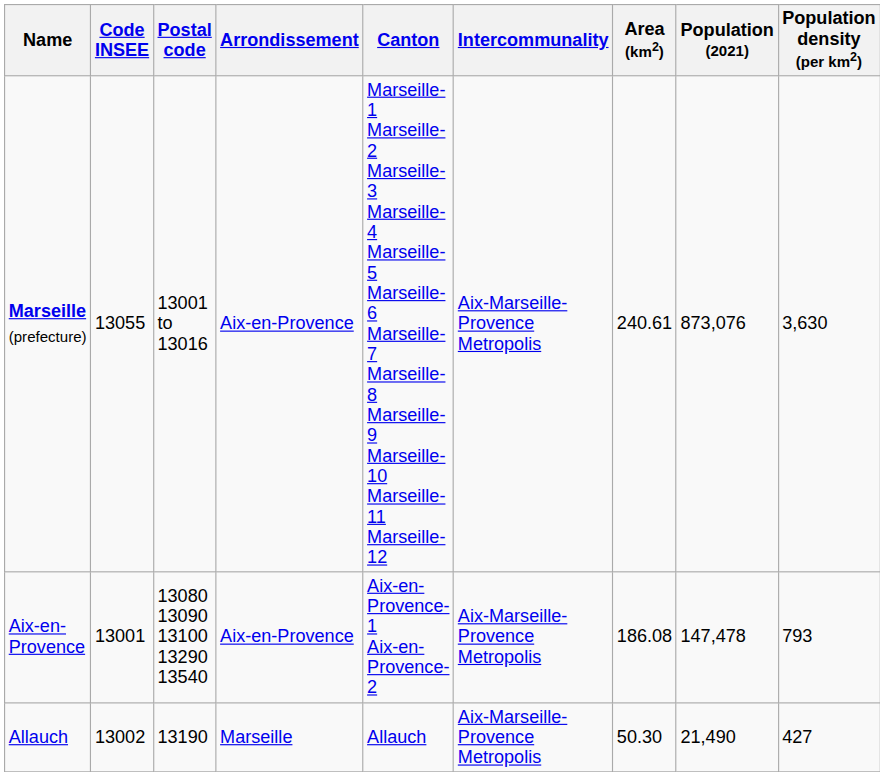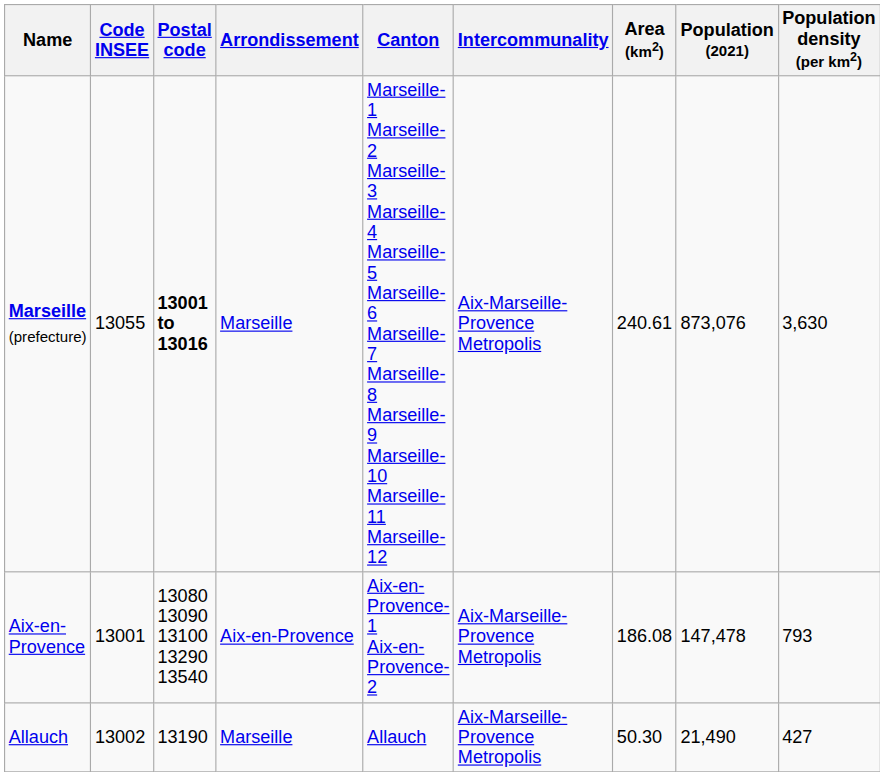Marseille (prefecture) | Postal code: normal -> bold
Marseille (prefecture) | Arrondissement: Aix-en-Provence -> Marseille
